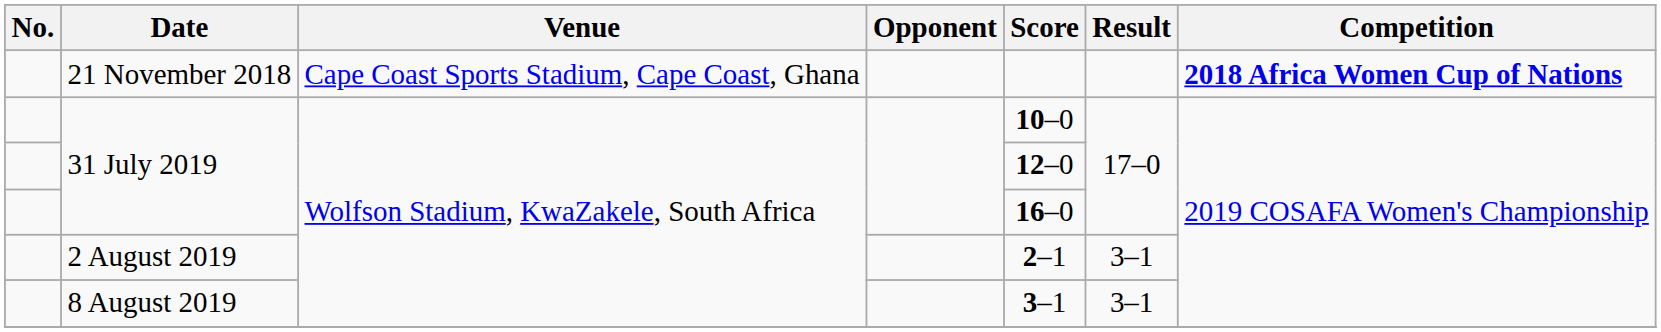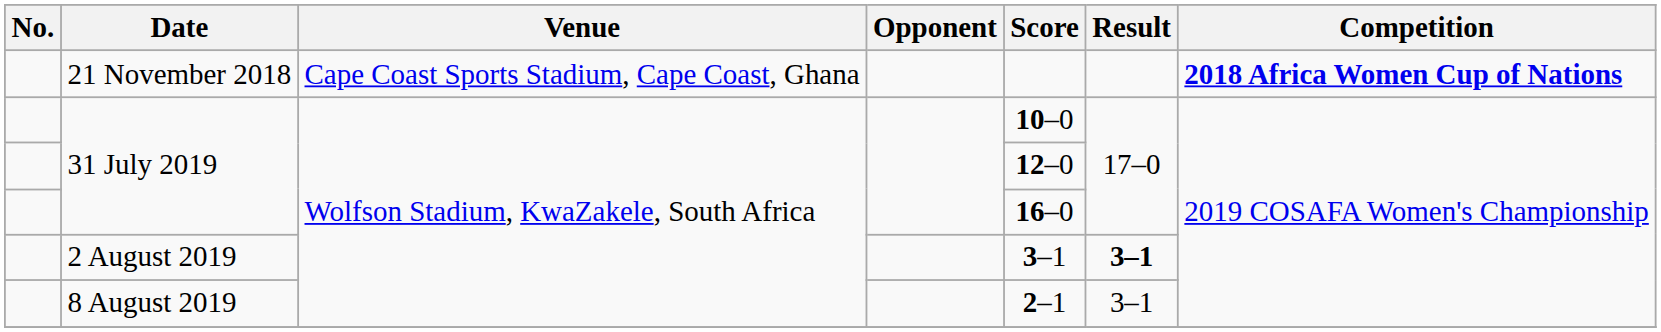2 August 2019 | Score: 2–1 -> 3–1
2 August 2019 | Result: normal -> bold
8 August 2019 | Score: 3–1 -> 2–1
